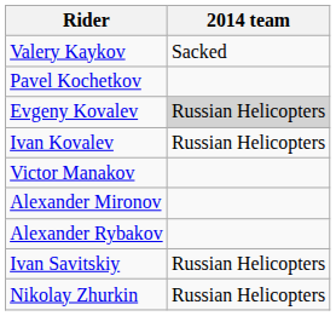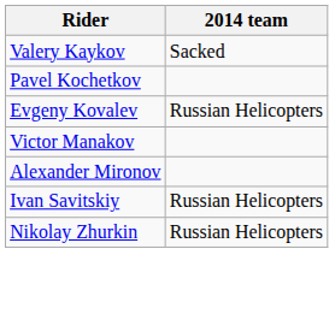Evgeny Kovalev | 2014 team: lightgrey background -> no background
- row: Ivan Kovalev | Russian Helicopters
- row: Alexander Rybakov
